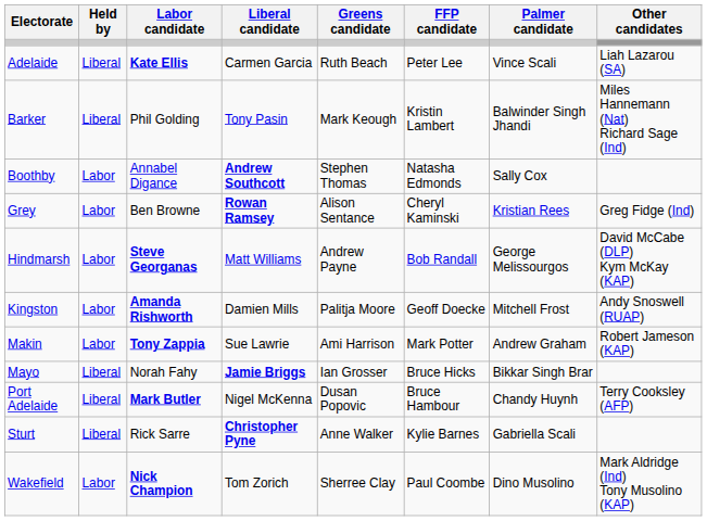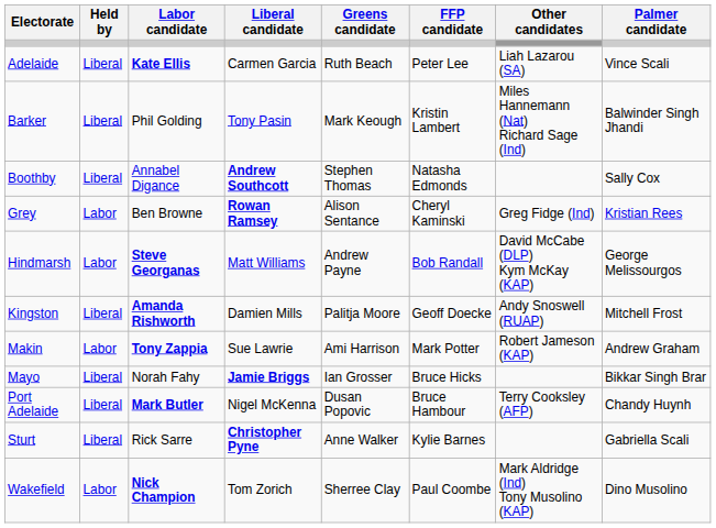columns swapped: Palmer candidate <-> Other candidates
Boothby | Held by: Labor -> Liberal
Kingston | Held by: Labor -> Liberal
